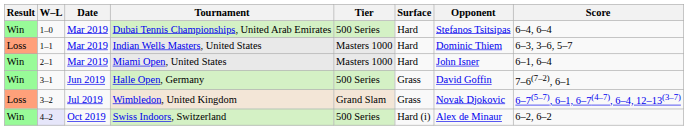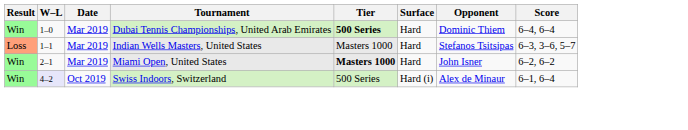Dubai Tennis Championships, United Arab Emirates | Tier: normal -> bold
Dubai Tennis Championships, United Arab Emirates | Opponent: Stefanos Tsitsipas -> Dominic Thiem
Indian Wells Masters, United States | Opponent: Dominic Thiem -> Stefanos Tsitsipas
Miami Open, United States | Tier: normal -> bold
Miami Open, United States | Score: 6–1, 6–4 -> 6–2, 6–2
- row: Win | 3–1 | Jun 2019 | Halle Open, Germany | 500 Series | Grass | David Goffin | 7–6(7–2), 6–1
- row: Loss | 3–2 | Jul 2019 | Wimbledon, United Kingdom | Grand Slam | Grass | Novak Djokovic | 6–7(5–7), 6–1, 6–7(4–7), 6–4, 12–13(3–7)
Swiss Indoors, Switzerland | Score: 6–2, 6–2 -> 6–1, 6–4
